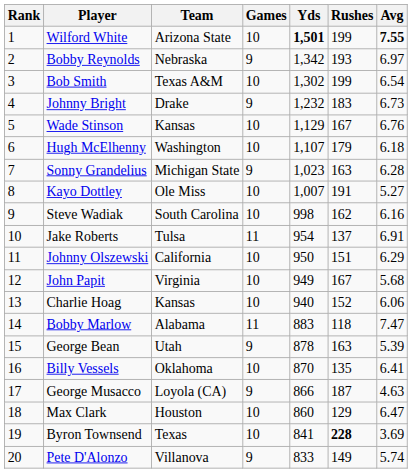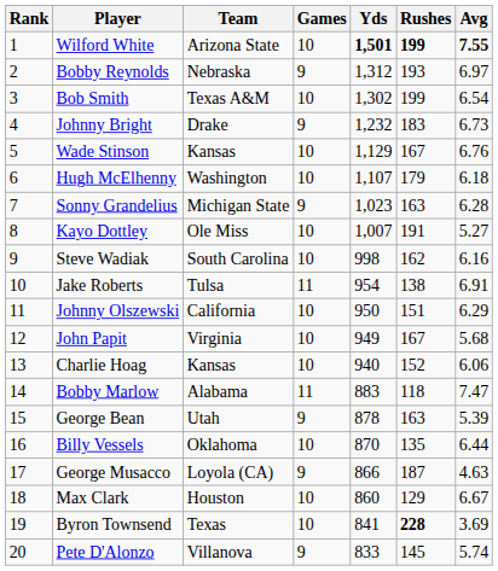Wilford White | Rushes: normal -> bold
Bobby Reynolds | Yds: 1,342 -> 1,312
Jake Roberts | Rushes: 137 -> 138
Billy Vessels | Avg: 6.41 -> 6.44
Max Clark | Avg: 6.47 -> 6.67
Pete D'Alonzo | Rushes: 149 -> 145
